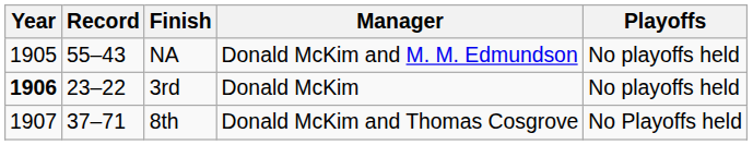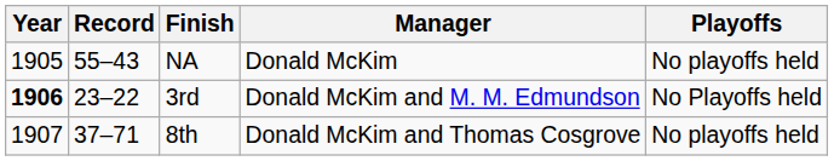NA | Manager: Donald McKim and M. M. Edmundson -> Donald McKim
3rd | Manager: Donald McKim -> Donald McKim and M. M. Edmundson
3rd | Playoffs: No playoffs held -> No Playoffs held
8th | Playoffs: No Playoffs held -> No playoffs held
